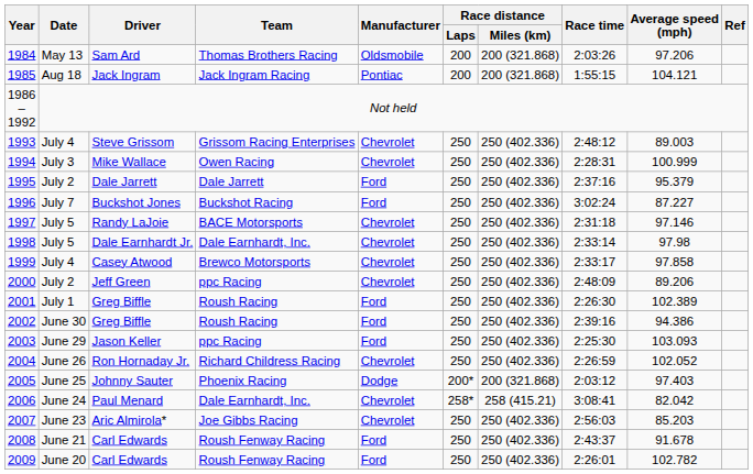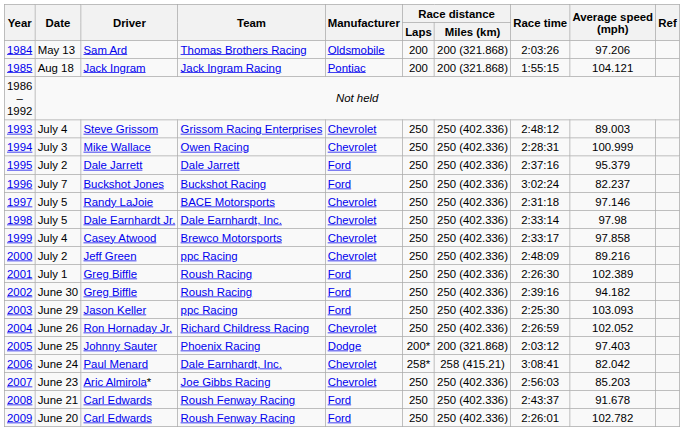Buckshot Jones | Average speed (mph): 87.227 -> 82.237
Jeff Green | Average speed (mph): 89.206 -> 89.216
2002 / Greg Biffle | Average speed (mph): 94.386 -> 94.182
